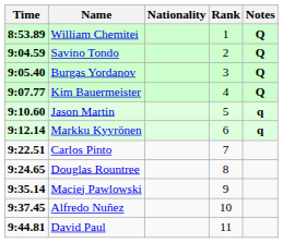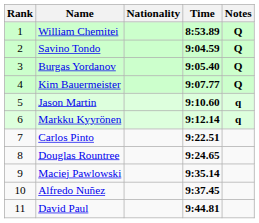columns swapped: Rank <-> Time
